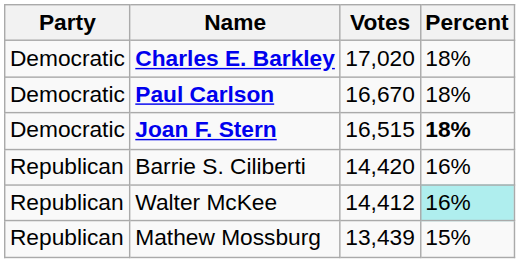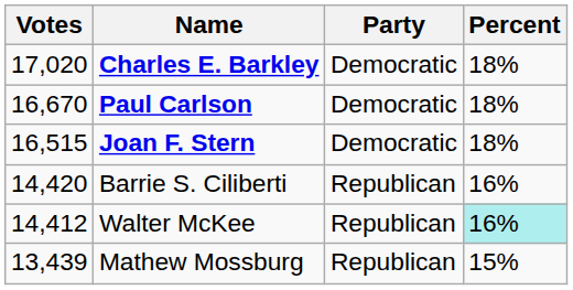columns swapped: Party <-> Votes
Joan F. Stern | Percent: bold -> normal
